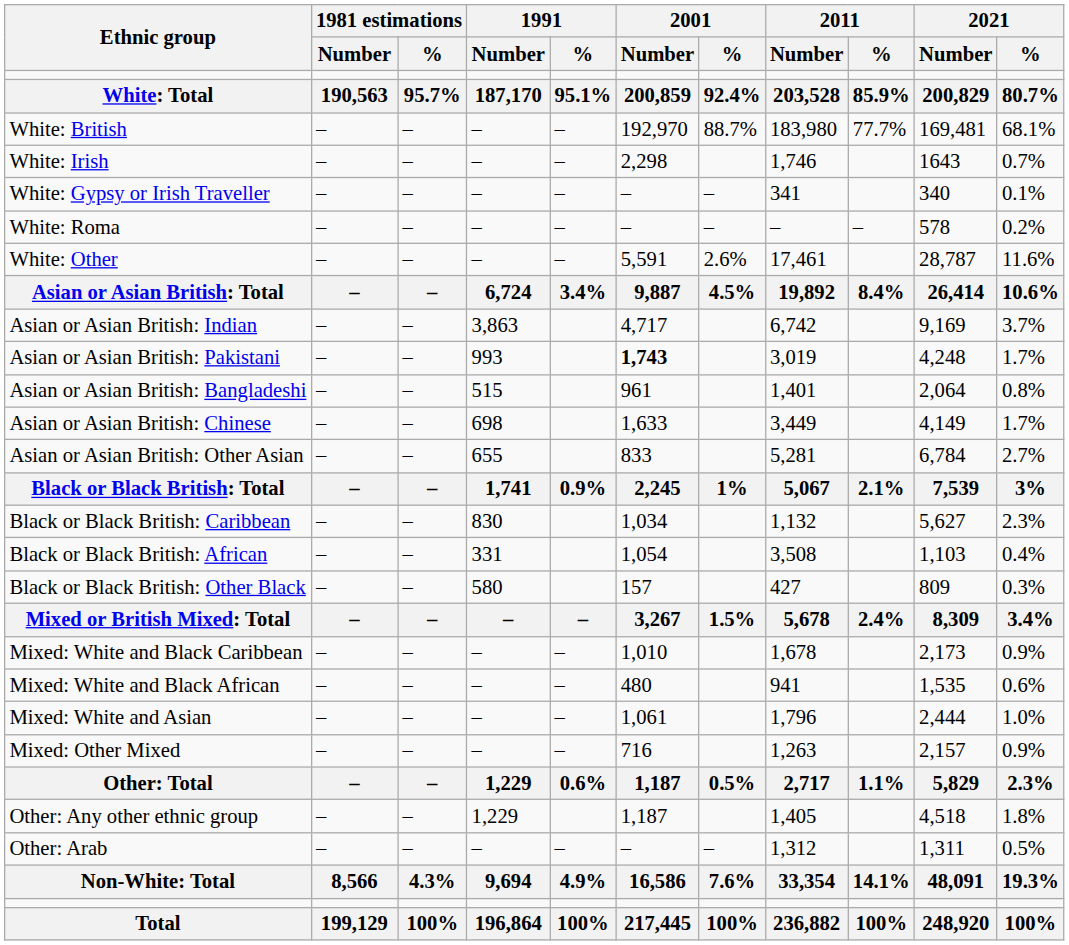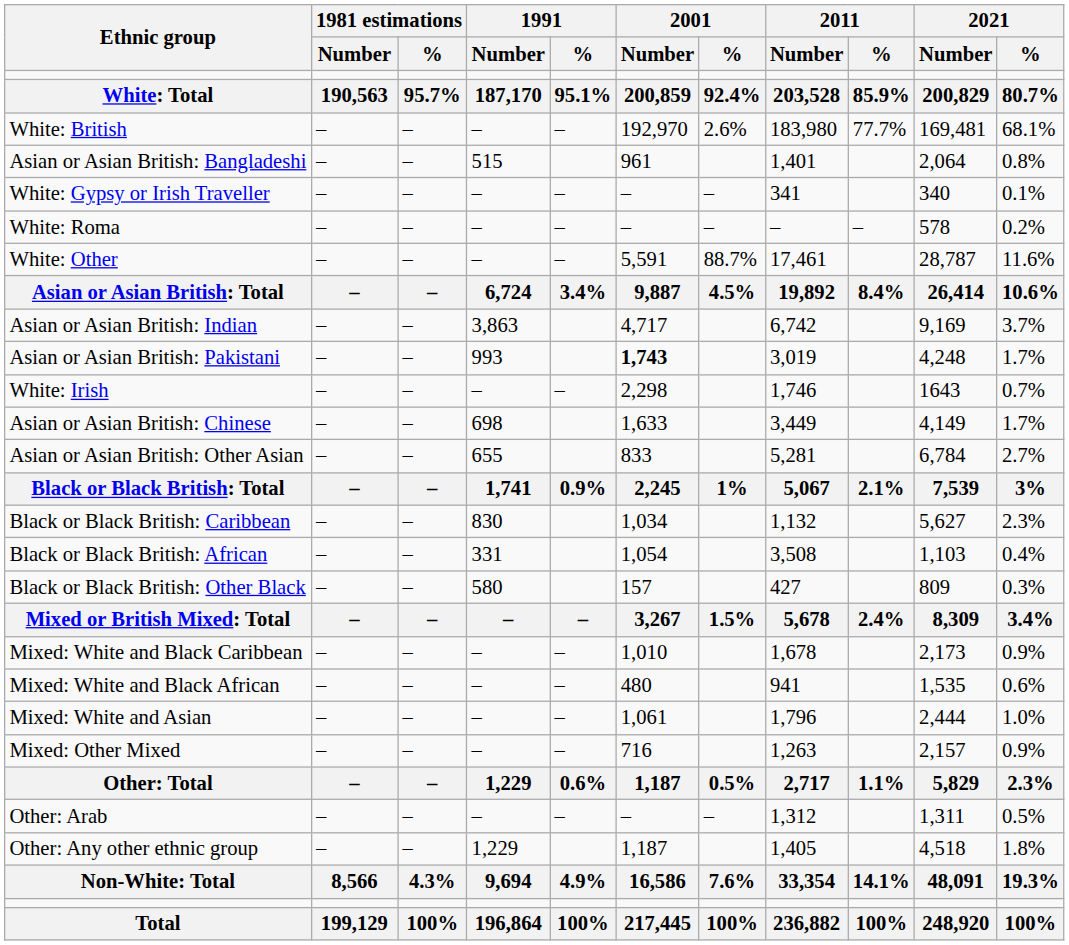White: British | 2001 / %: 88.7% -> 2.6%
rows swapped: White: Irish <-> Asian or Asian British: Bangladeshi
White: Other | 2001 / %: 2.6% -> 88.7%
rows swapped: Other: Arab <-> Other: Any other ethnic group
